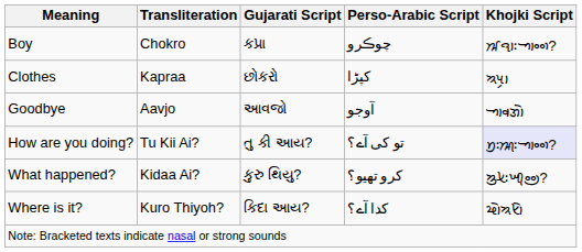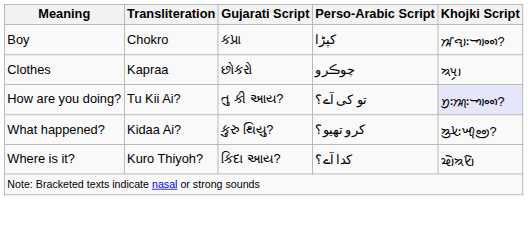Boy | Perso-Arabic Script: چوڪرو -> کپڑا
Clothes | Perso-Arabic Script: کپڑا -> چوڪرو
- row: Goodbye | Aavjo | આવજો | آوجو | 𑈁𑈨𑈐𑈲
